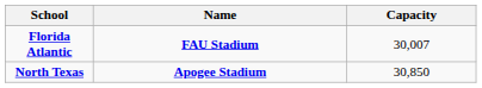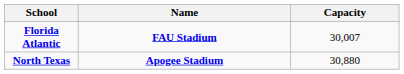North Texas | Capacity: 30,850 -> 30,880
